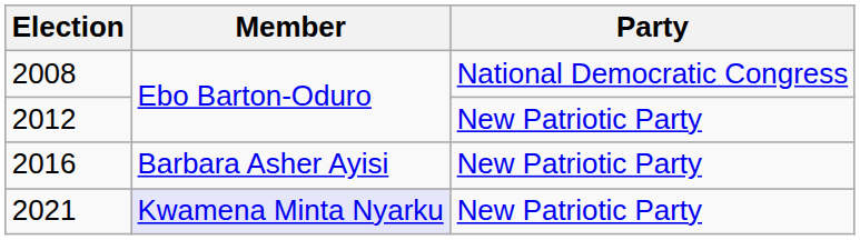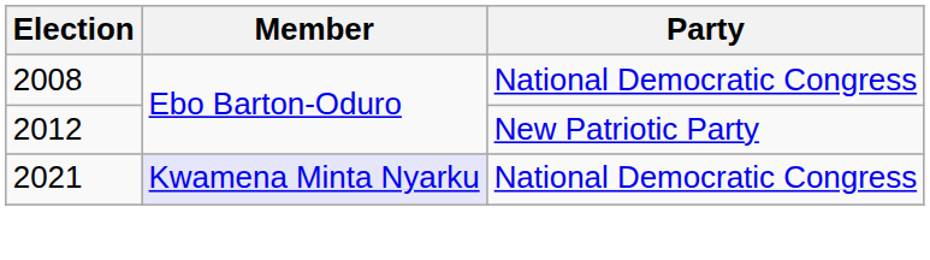- row: 2016 | Barbara Asher Ayisi | New Patriotic Party
2021 | Party: New Patriotic Party -> National Democratic Congress
